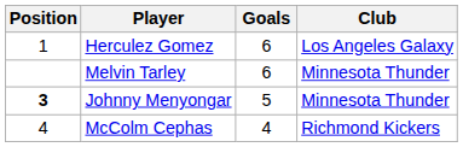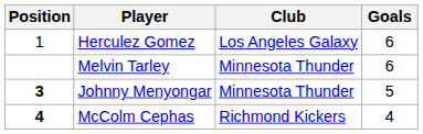columns swapped: Club <-> Goals
McColm Cephas | Position: normal -> bold
